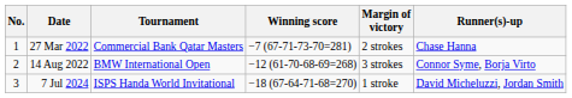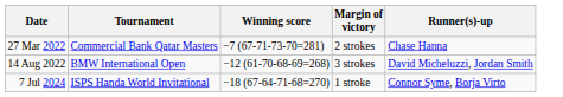- column: No. | 1 | 2 | 3
14 Aug 2022 | Runner(s)-up: Connor Syme, Borja Virto -> David Micheluzzi, Jordan Smith
7 Jul 2024 | Runner(s)-up: David Micheluzzi, Jordan Smith -> Connor Syme, Borja Virto
